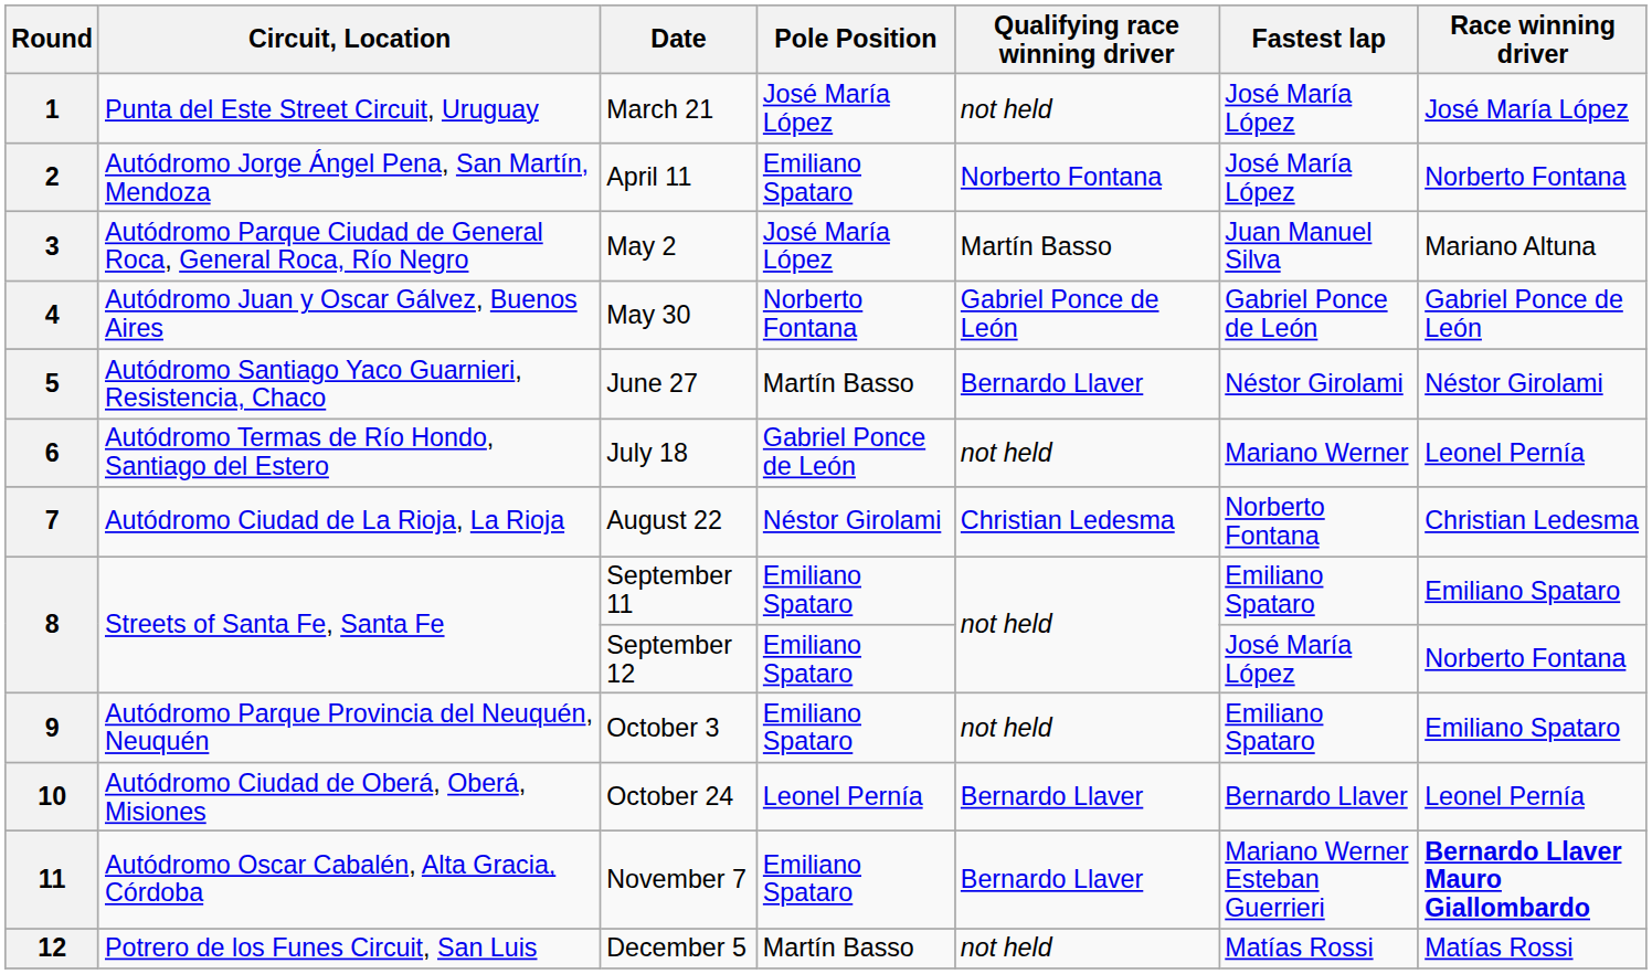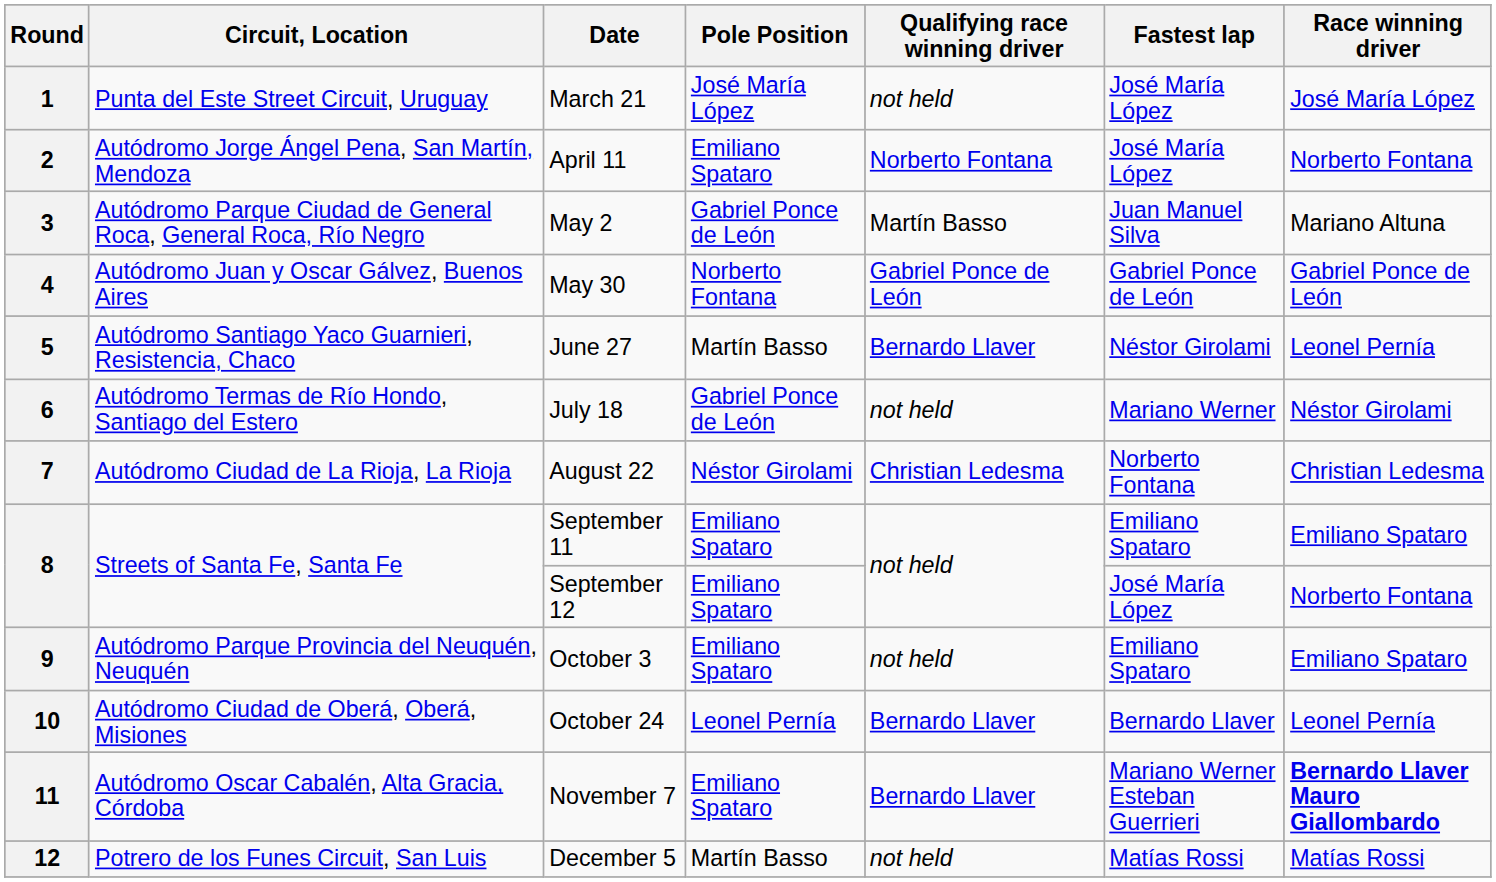3 | Pole Position: José María López -> Gabriel Ponce de León
5 | Race winning driver: Néstor Girolami -> Leonel Pernía
6 | Race winning driver: Leonel Pernía -> Néstor Girolami
